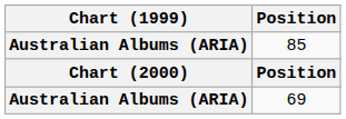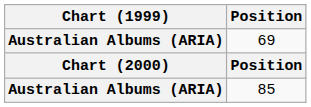rows swapped: 69 <-> 85
